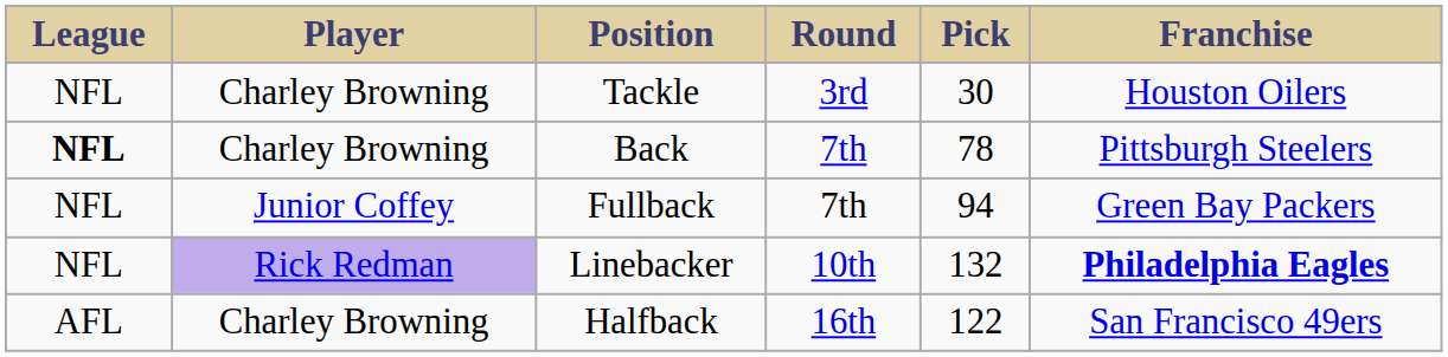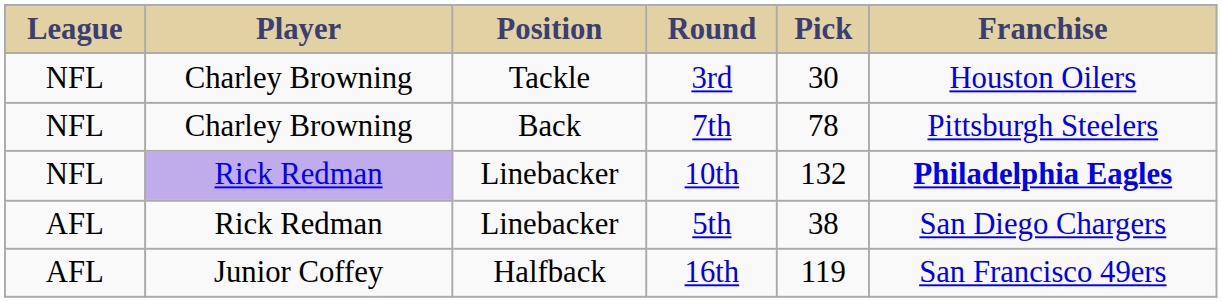Back | League: bold -> normal
- row: NFL | Junior Coffey | Fullback | 7th | 94 | Green Bay Packers
+ row: AFL | Rick Redman | Linebacker | 5th | 38 | San Diego Chargers
Halfback | Player: Charley Browning -> Junior Coffey
Halfback | Pick: 122 -> 119
